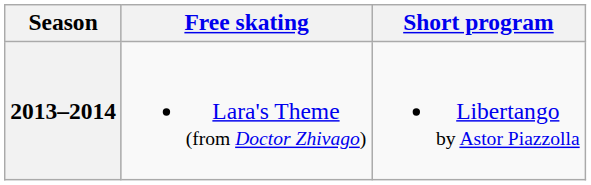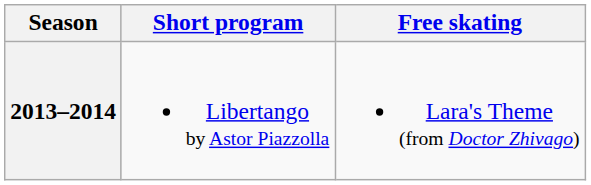columns swapped: Short program <-> Free skating
